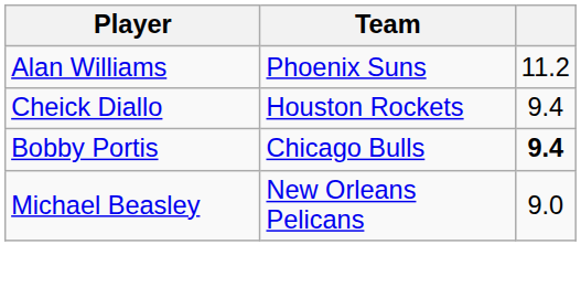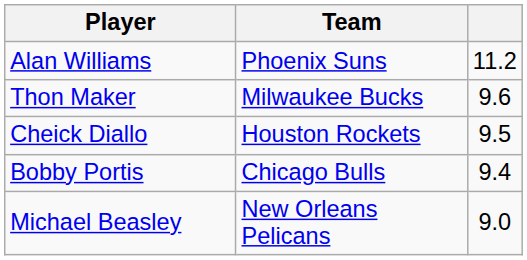+ row: Thon Maker | Milwaukee Bucks | 9.6
Cheick Diallo | column 3: 9.4 -> 9.5
Bobby Portis | column 3: bold -> normal
